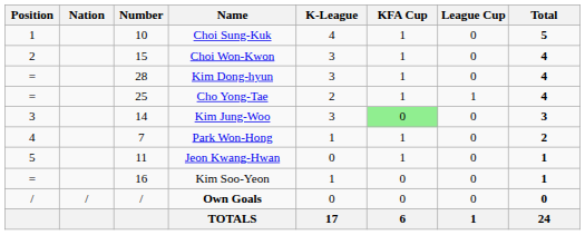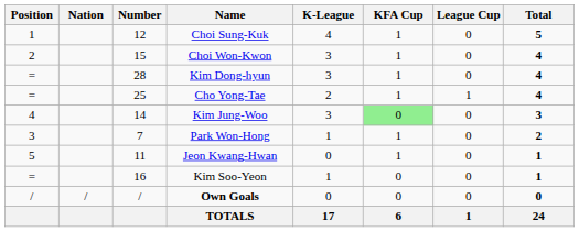Choi Sung-Kuk | Number: 10 -> 12
Kim Jung-Woo | Position: 3 -> 4
Park Won-Hong | Position: 4 -> 3
